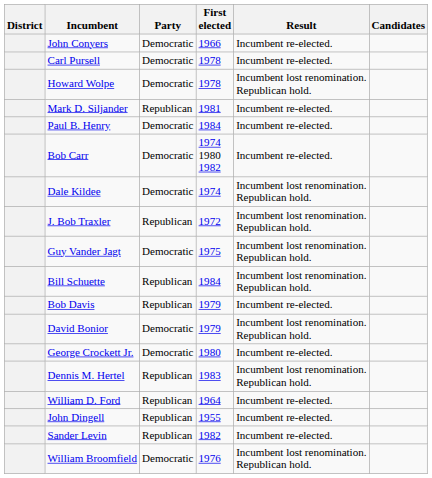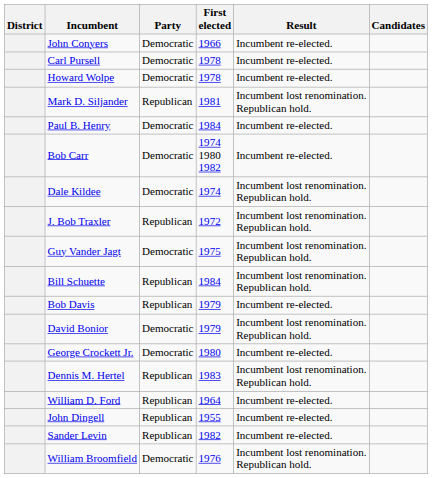Howard Wolpe | Result: Incumbent lost renomination. Republican hold. -> Incumbent re-elected.
Mark D. Siljander | Result: Incumbent re-elected. -> Incumbent lost renomination. Republican hold.
